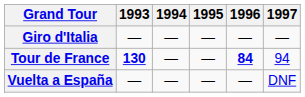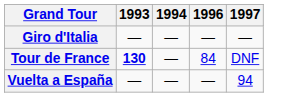- column: 1995 | — | — | —
Tour de France | 1996: bold -> normal
Tour de France | 1997: 94 -> DNF
Vuelta a España | 1997: DNF -> 94
